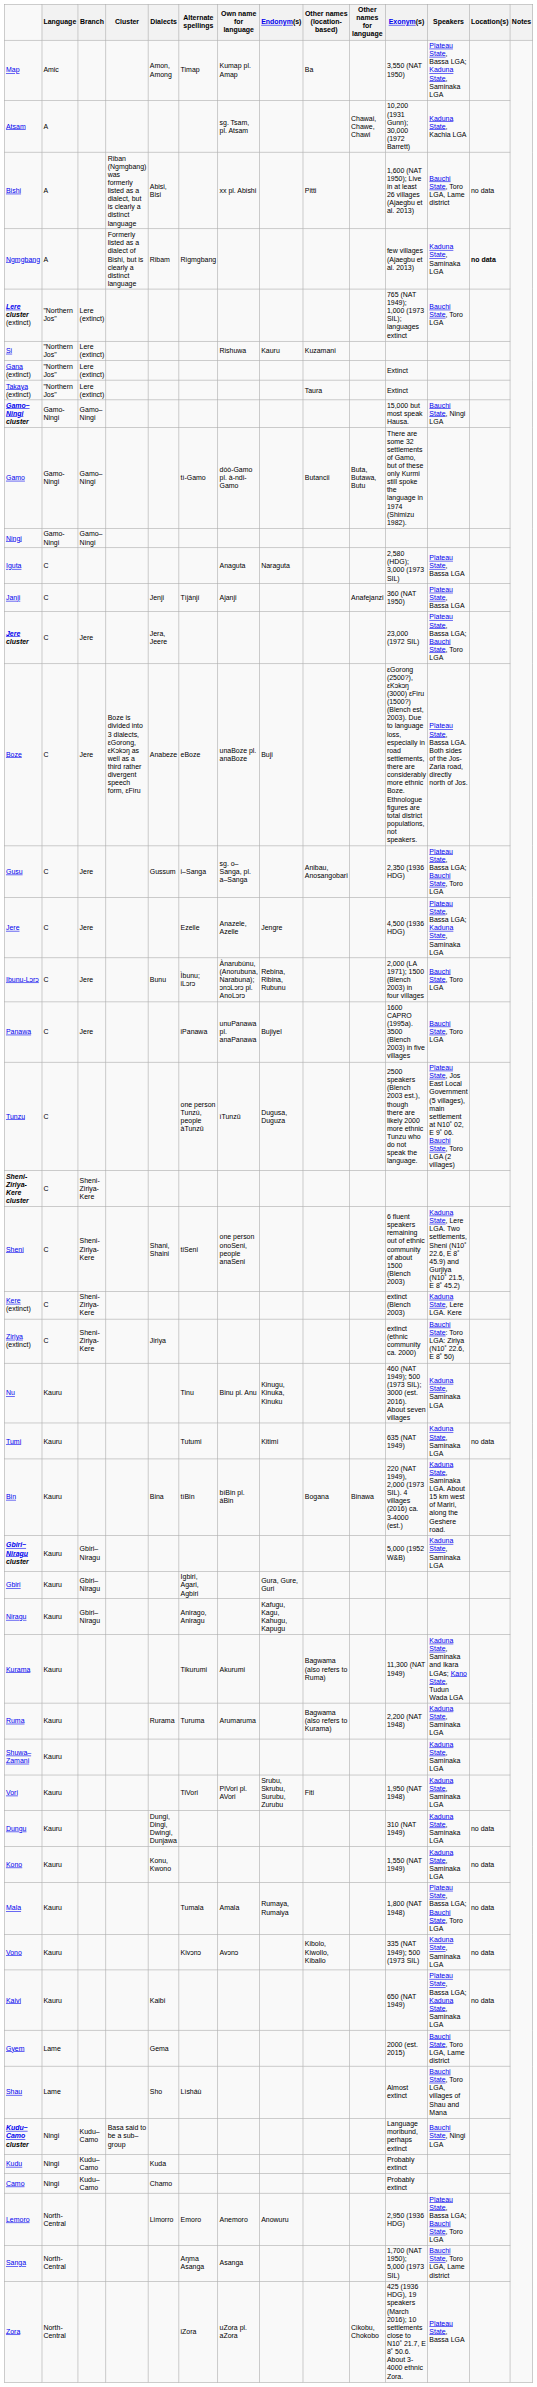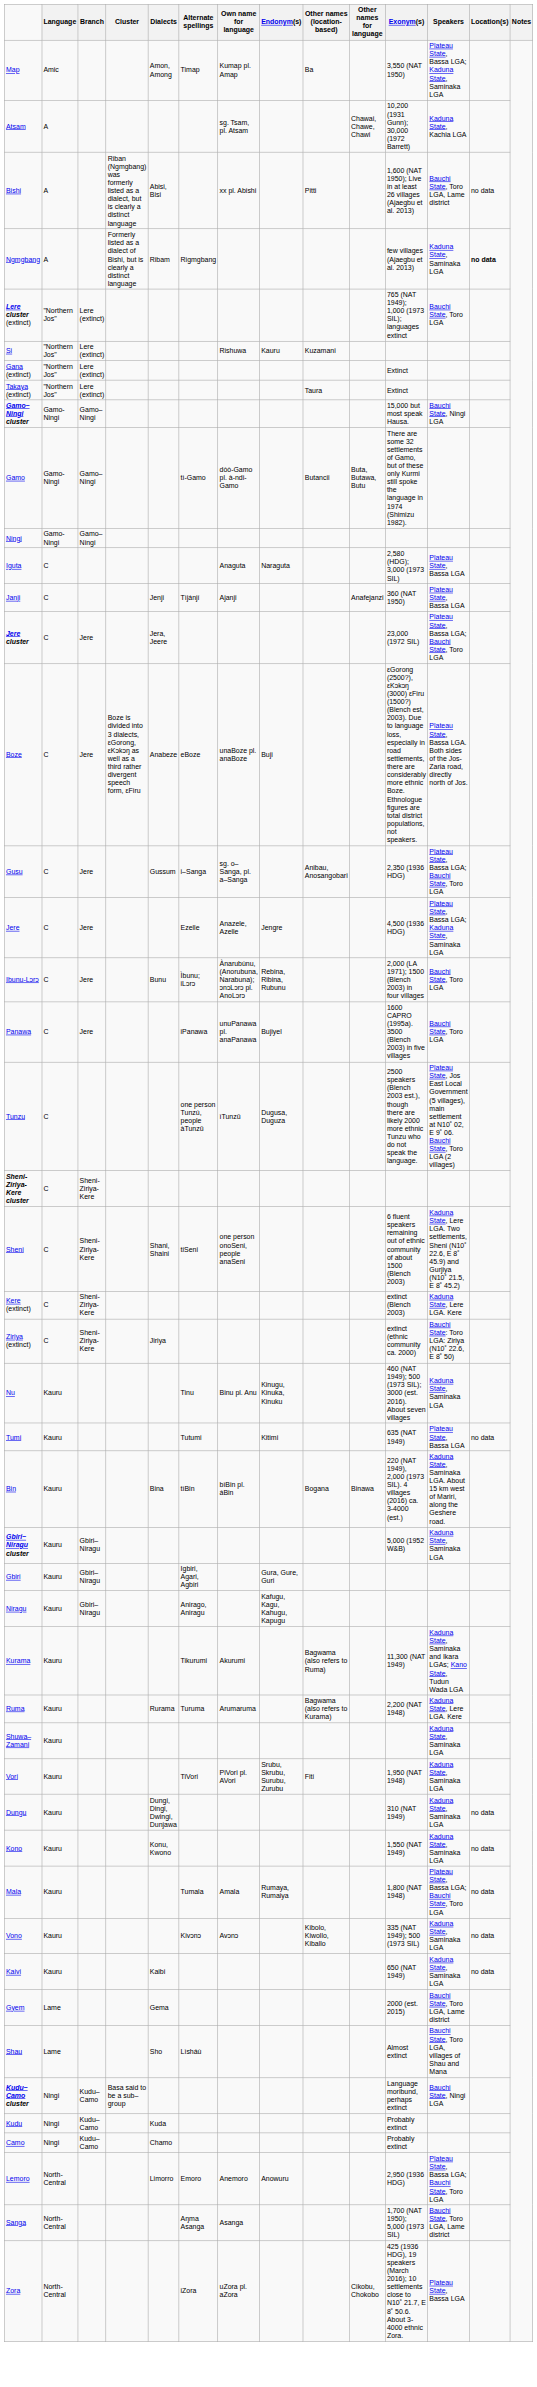Tumi | Speakers: Kaduna State, Saminaka LGA -> Plateau State, Bassa LGA
Ruma | Speakers: Kaduna State, Saminaka LGA -> Kaduna State, Lere LGA. Kere
Kaivi | Speakers: Plateau State, Bassa LGA; Kaduna State, Saminaka LGA -> Kaduna State, Saminaka LGA
